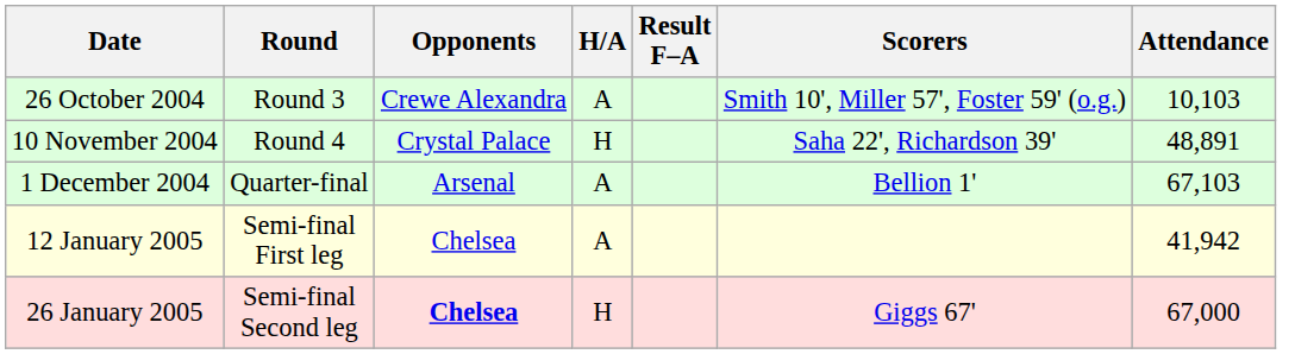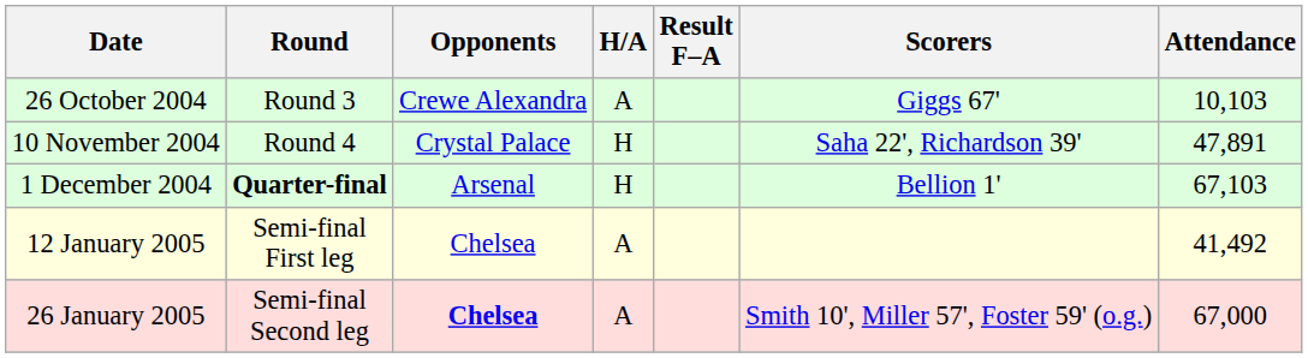26 October 2004 | Scorers: Smith 10', Miller 57', Foster 59' (o.g.) -> Giggs 67'
10 November 2004 | Attendance: 48,891 -> 47,891
1 December 2004 | Round: normal -> bold
1 December 2004 | H/A: A -> H
12 January 2005 | Attendance: 41,942 -> 41,492
26 January 2005 | H/A: H -> A
26 January 2005 | Scorers: Giggs 67' -> Smith 10', Miller 57', Foster 59' (o.g.)
